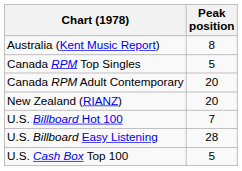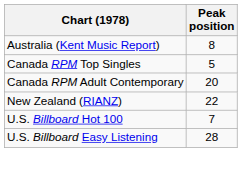New Zealand (RIANZ) | Peak position: 20 -> 22
- row: U.S. Cash Box Top 100 | 5
